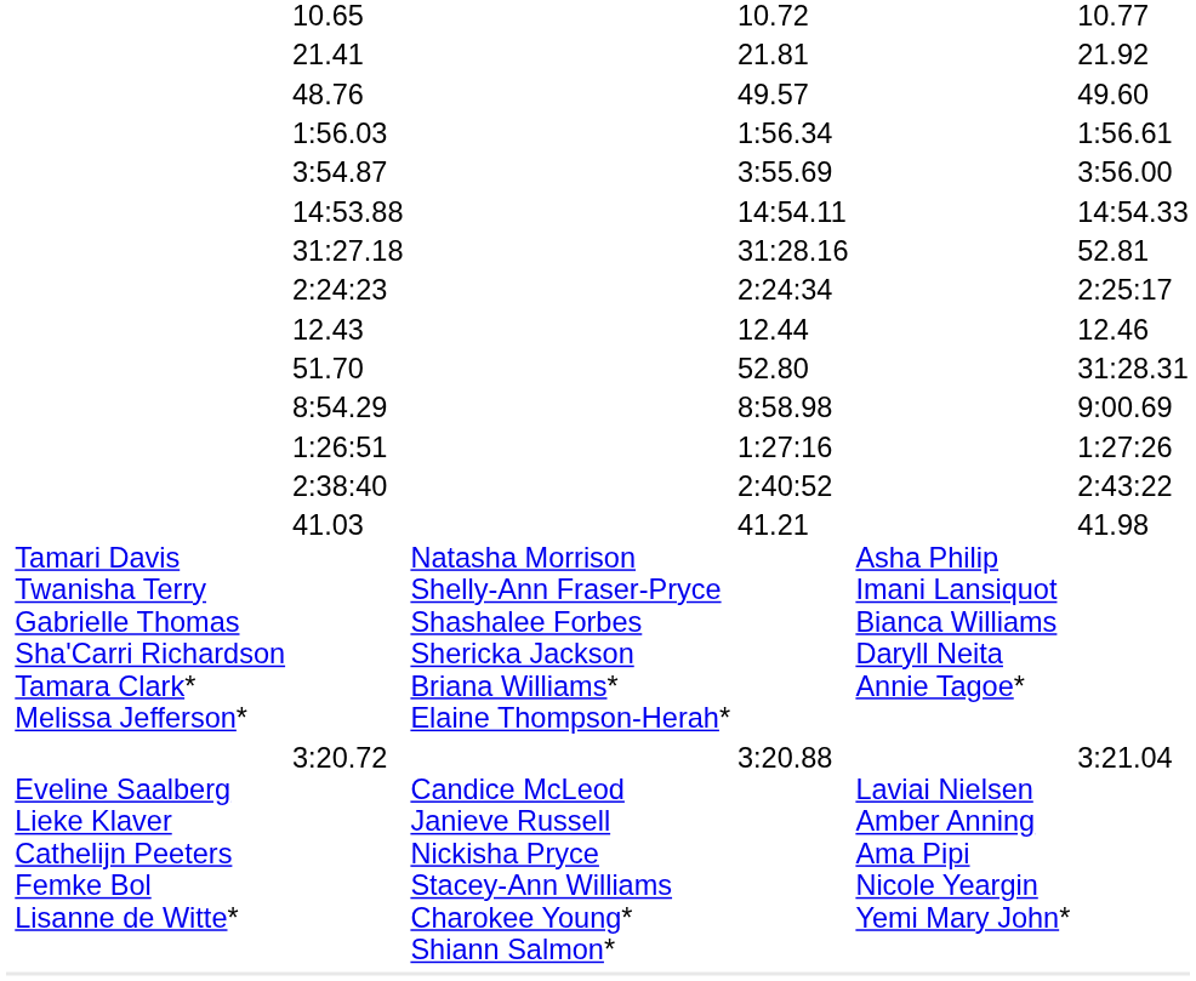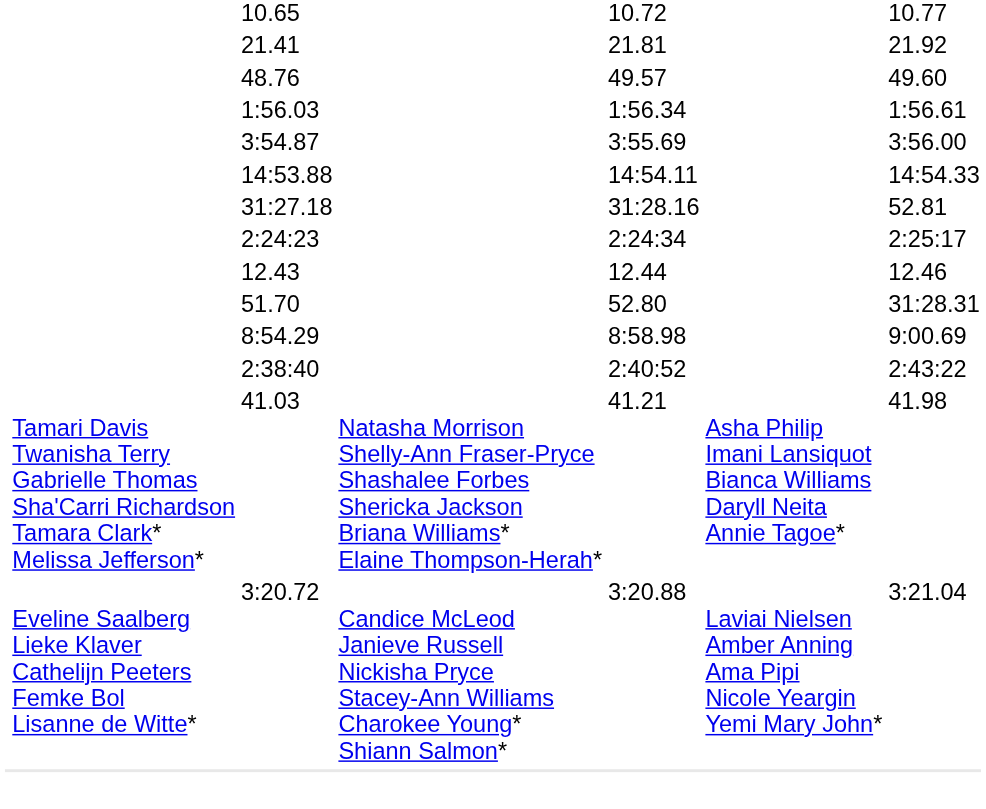- row: 1:26:51 | 1:27:16 | 1:27:26
